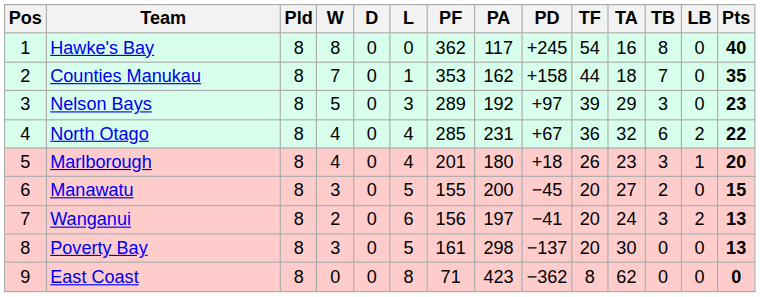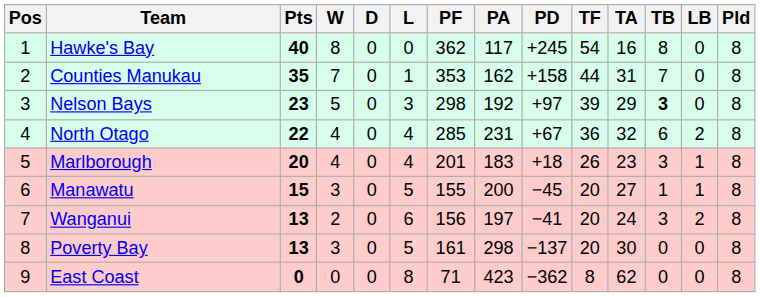columns swapped: Pld <-> Pts
Counties Manukau | TA: 18 -> 31
Nelson Bays | PF: 289 -> 298
Nelson Bays | TB: normal -> bold
Marlborough | PA: 180 -> 183
Manawatu | TB: 2 -> 1
Manawatu | LB: 0 -> 1
